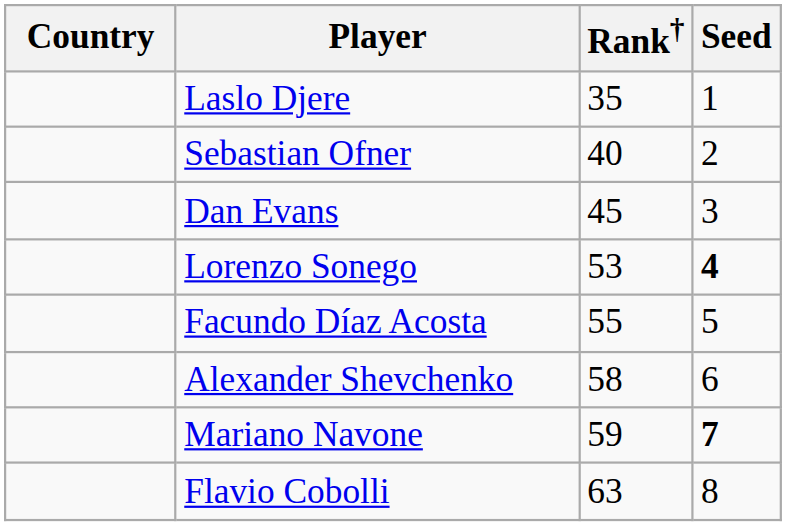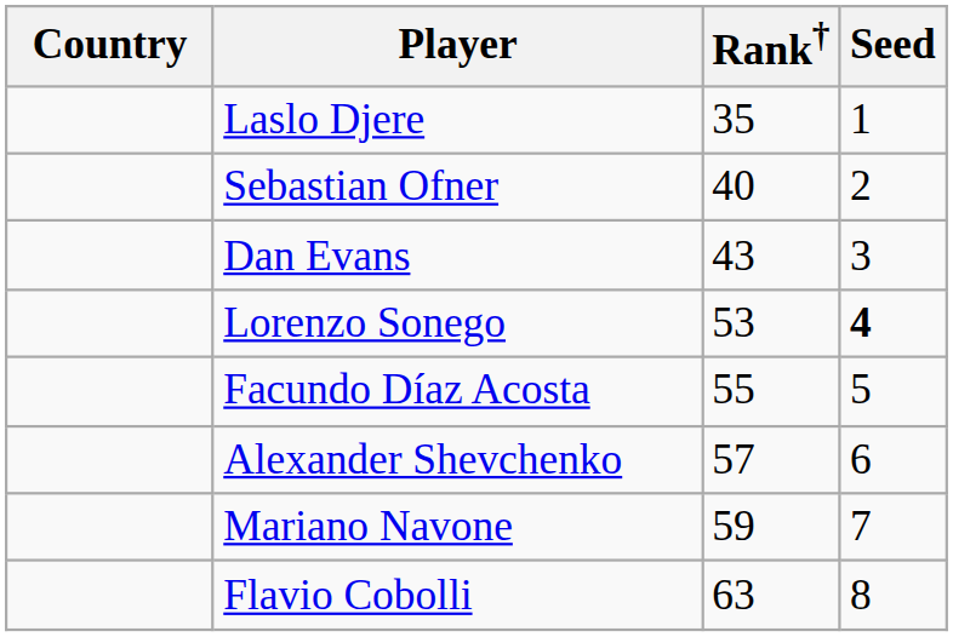Dan Evans | Rank†: 45 -> 43
Alexander Shevchenko | Rank†: 58 -> 57
Mariano Navone | Seed: bold -> normal
